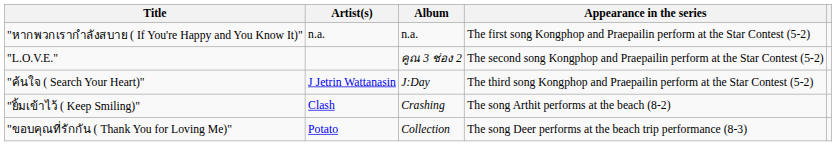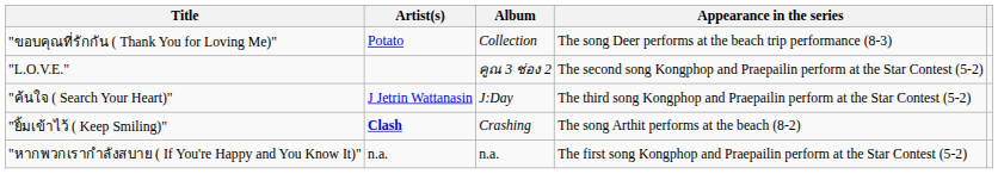rows swapped: "หากพวกเรากำลังสบาย ( If You're Happy and You Know It)" <-> "ขอบคุณที่รักกัน ( Thank You for Loving Me)"
"ยิ้มเข้าไว้ ( Keep Smiling)" | Artist(s): normal -> bold
